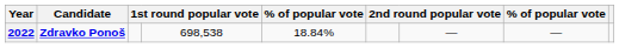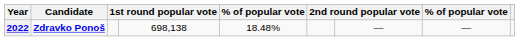2022 | column 4: 698,538 -> 698,138
2022 | column 5: 18.84% -> 18.48%
